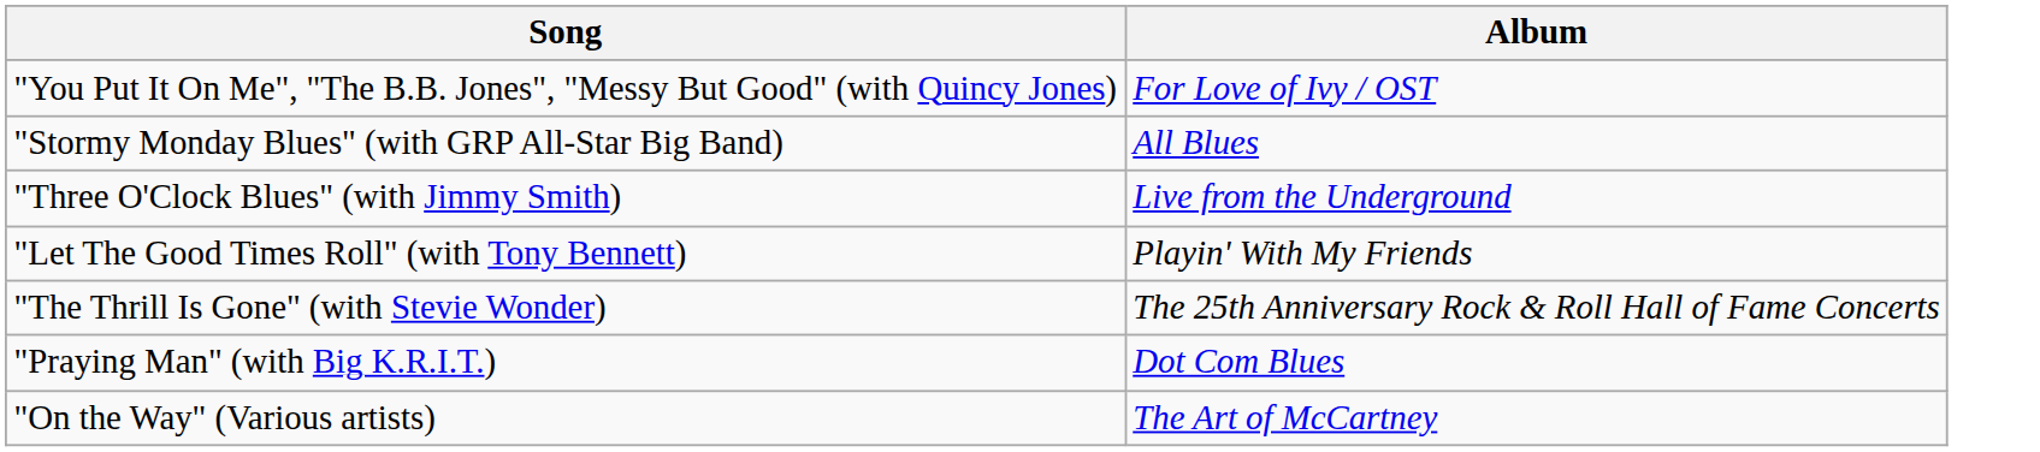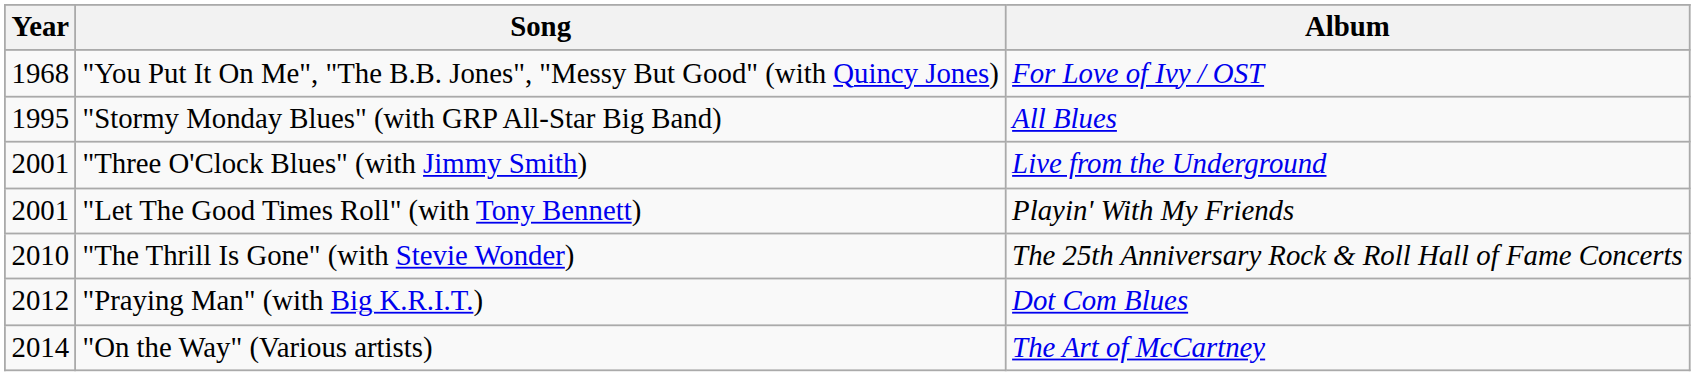+ column: Year | 1968 | 1995 | 2001 | 2001 | 2010 | 2012 | 2014
